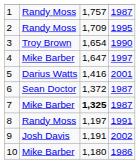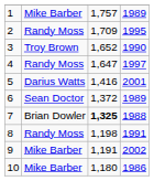1 | column 2: Randy Moss -> Mike Barber
1 | column 4: 1987 -> 1989
3 | column 3: 1,654 -> 1,652
4 | column 2: Mike Barber -> Randy Moss
6 | column 4: 1987 -> 1989
7 | column 2: Mike Barber -> Brian Dowler
7 | column 4: 1987 -> 1988
8 | column 3: 1,197 -> 1,198
9 | column 2: Josh Davis -> Mike Barber
